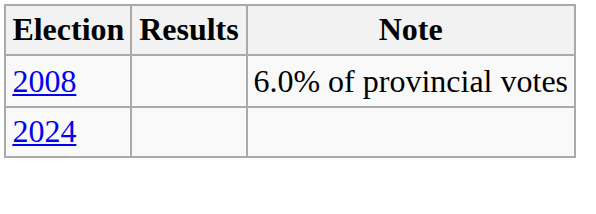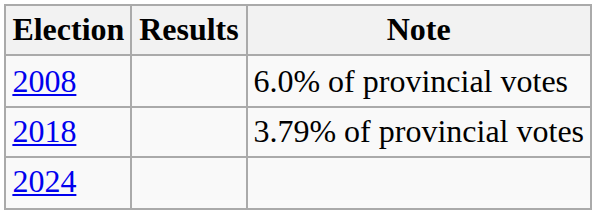+ row: 2018 | 3.79% of provincial votes
